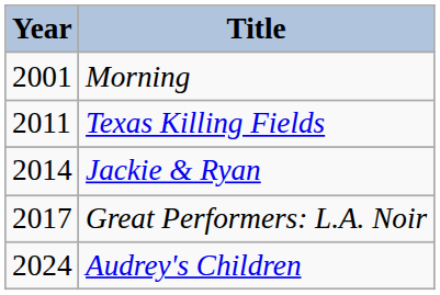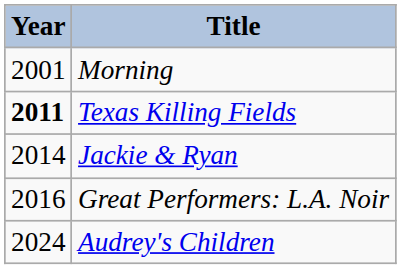Texas Killing Fields | Year: normal -> bold
Great Performers: L.A. Noir | Year: 2017 -> 2016
